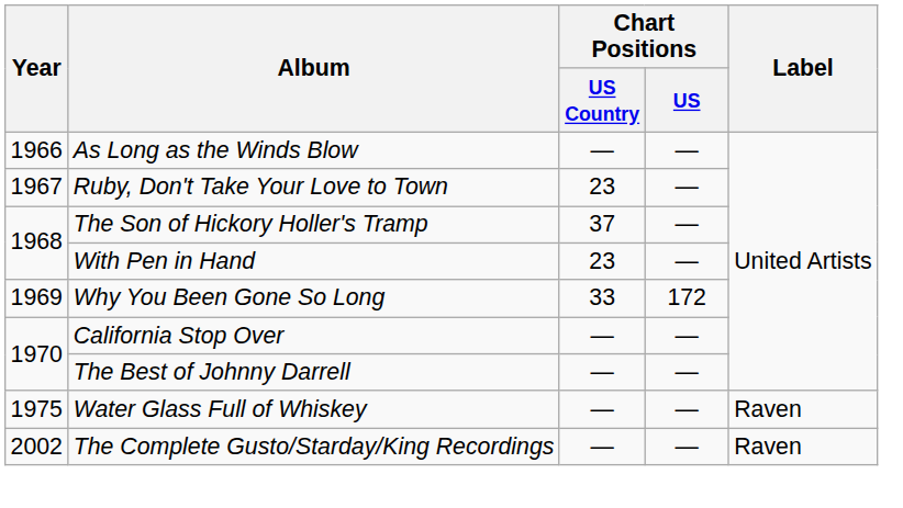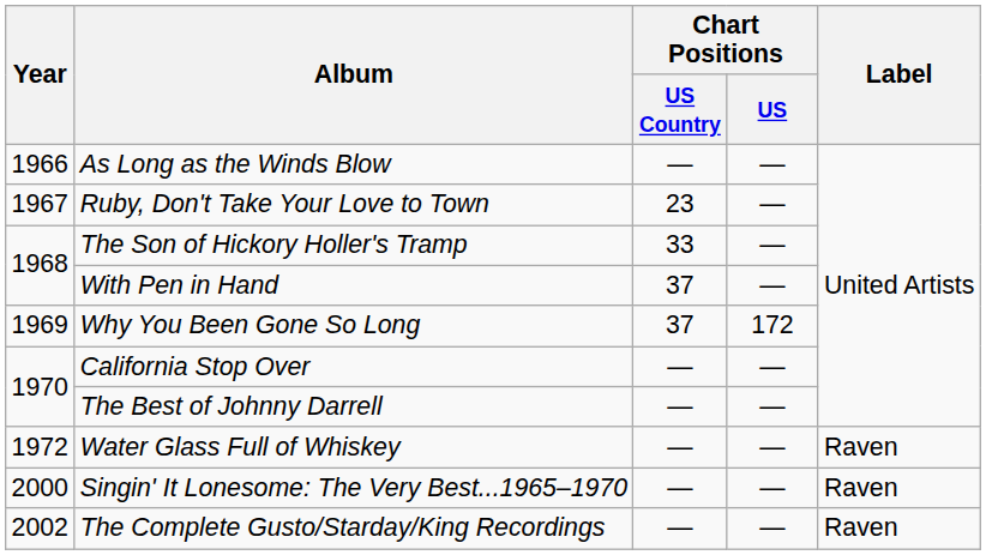The Son of Hickory Holler's Tramp | Chart Positions / US Country: 37 -> 33
With Pen in Hand | Chart Positions / US Country: 23 -> 37
Why You Been Gone So Long | Chart Positions / US Country: 33 -> 37
Water Glass Full of Whiskey | Year: 1975 -> 1972
+ row: 2000 | Singin' It Lonesome: The Very Best...1965–1970 | — | — | Raven
